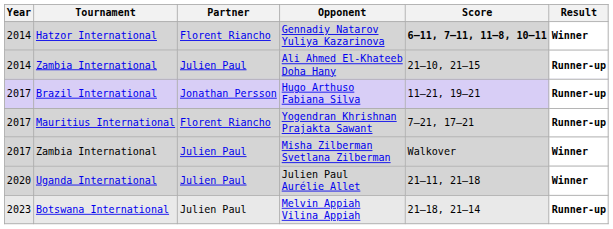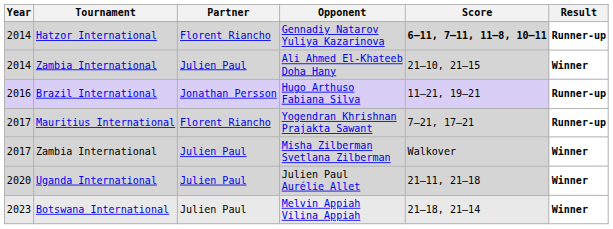Gennadiy Natarov Yuliya Kazarinova | Result: Winner -> Runner-up
Ali Ahmed El-Khateeb Doha Hany | Result: Runner-up -> Winner
Hugo Arthuso Fabiana Silva | Year: 2017 -> 2016
Melvin Appiah Vilina Appiah | Result: Runner-up -> Winner
